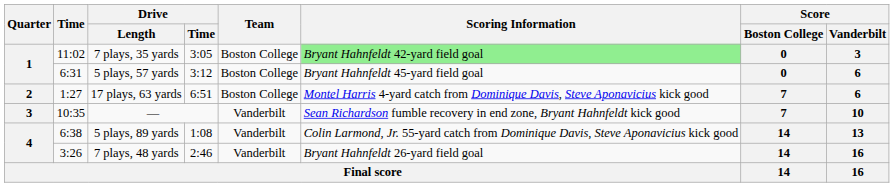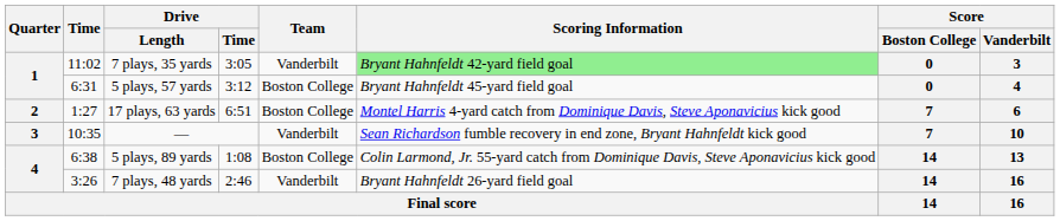7 plays, 35 yards | Team: Boston College -> Vanderbilt
5 plays, 57 yards | Score / Vanderbilt: 6 -> 4
5 plays, 89 yards | Team: Vanderbilt -> Boston College
